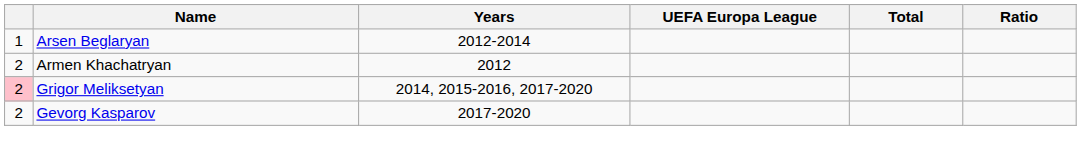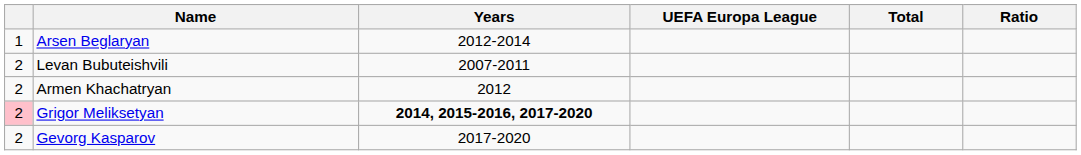+ row: 2 | Levan Bubuteishvili | 2007-2011
Grigor Meliksetyan | Years: normal -> bold
